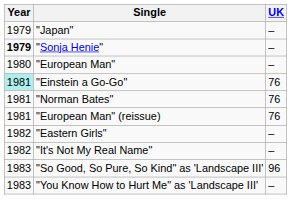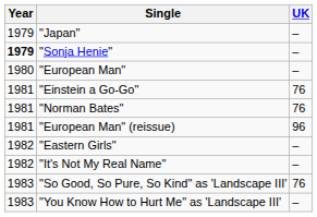"Einstein a Go-Go" | Year: paleturquoise background -> no background
"European Man" (reissue) | UK: 76 -> 96
"So Good, So Pure, So Kind" as 'Landscape III' | UK: 96 -> 76
